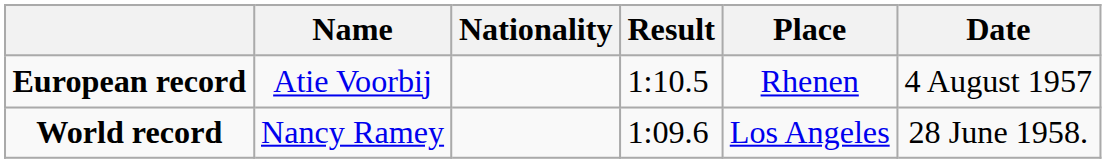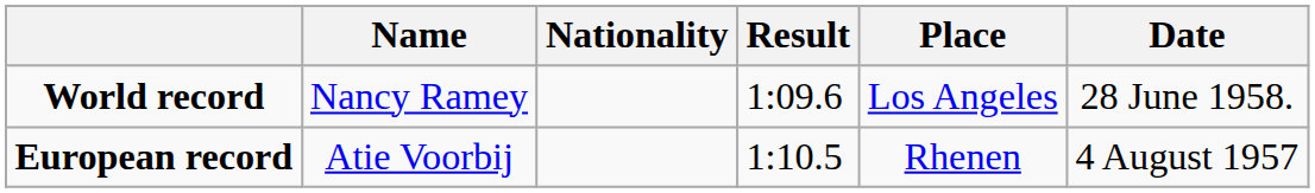rows swapped: World record <-> European record
